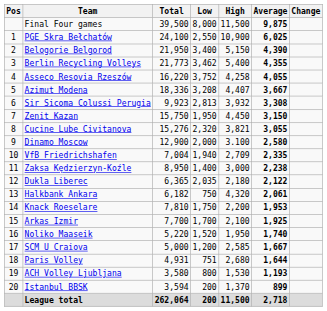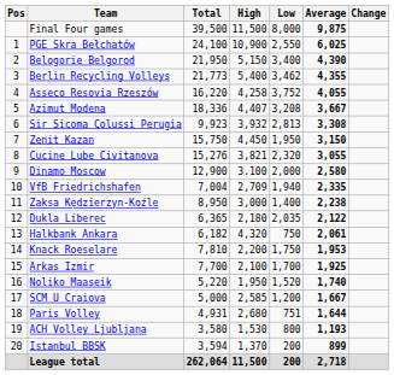columns swapped: High <-> Low
